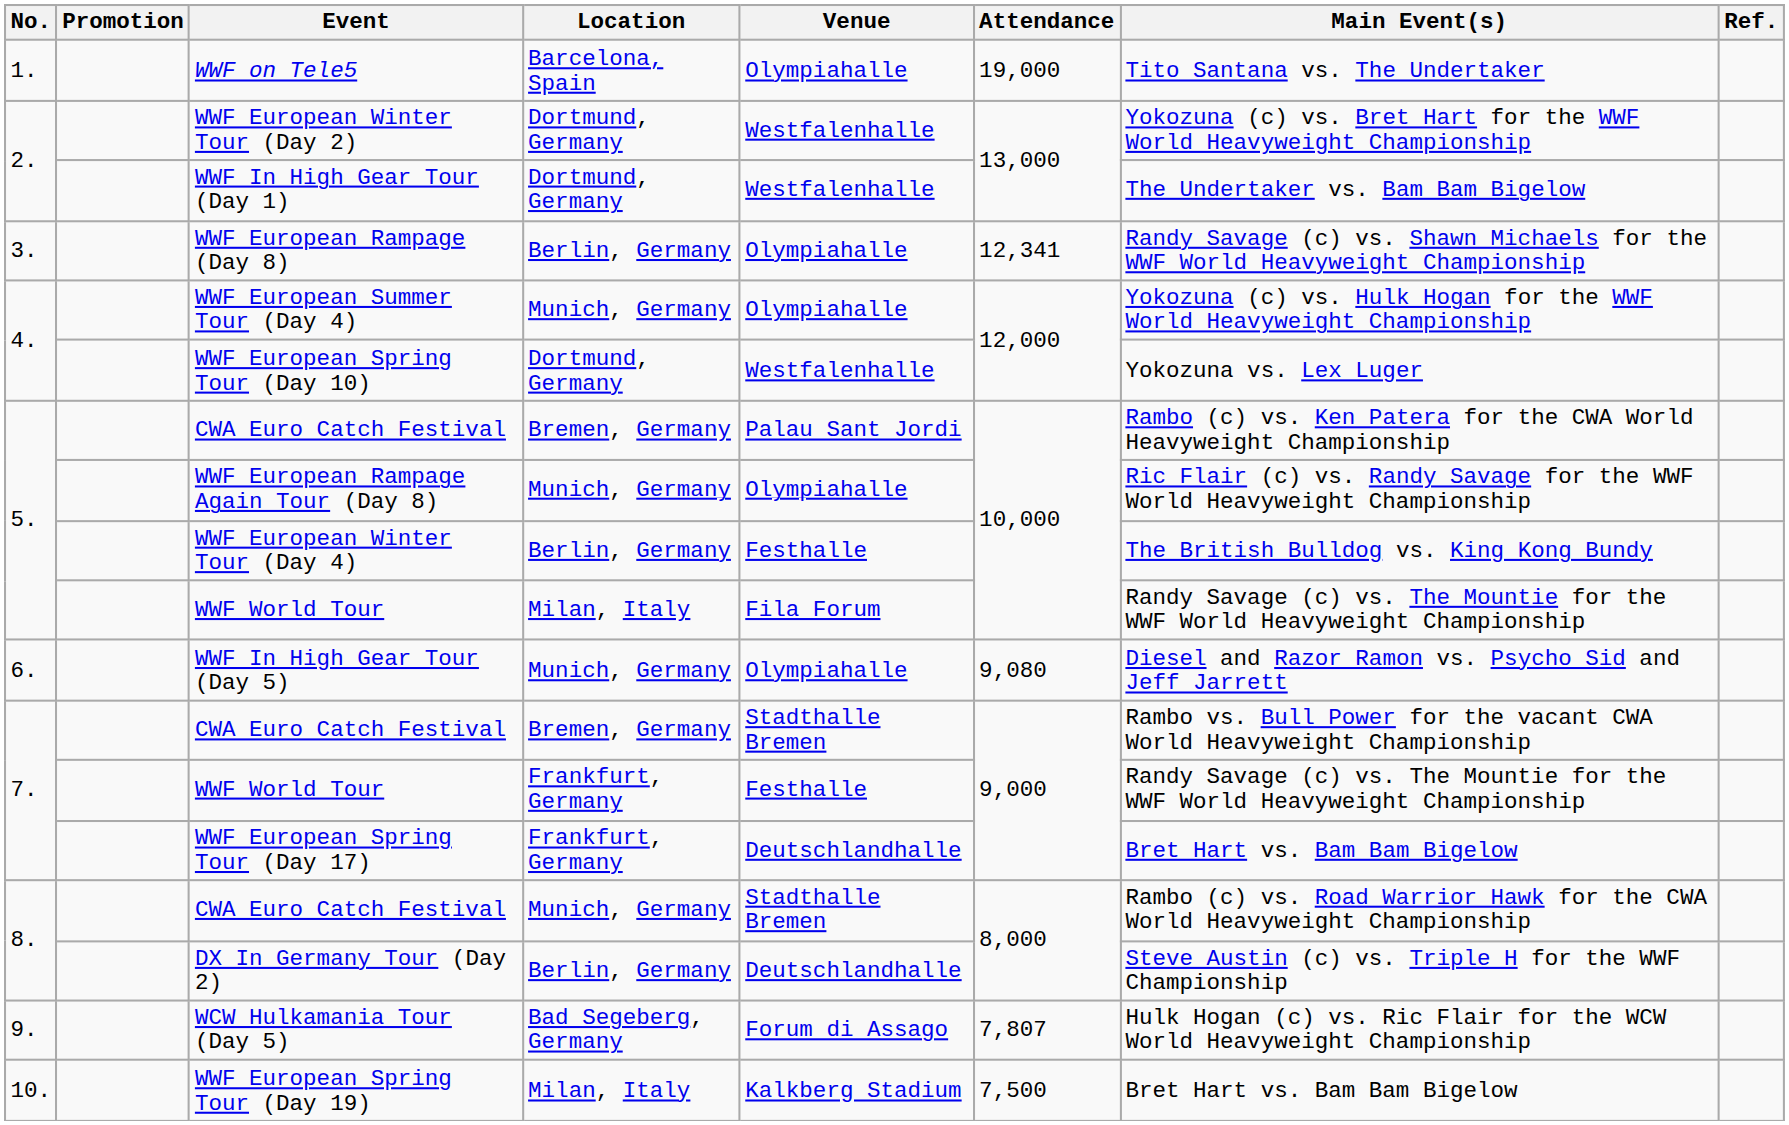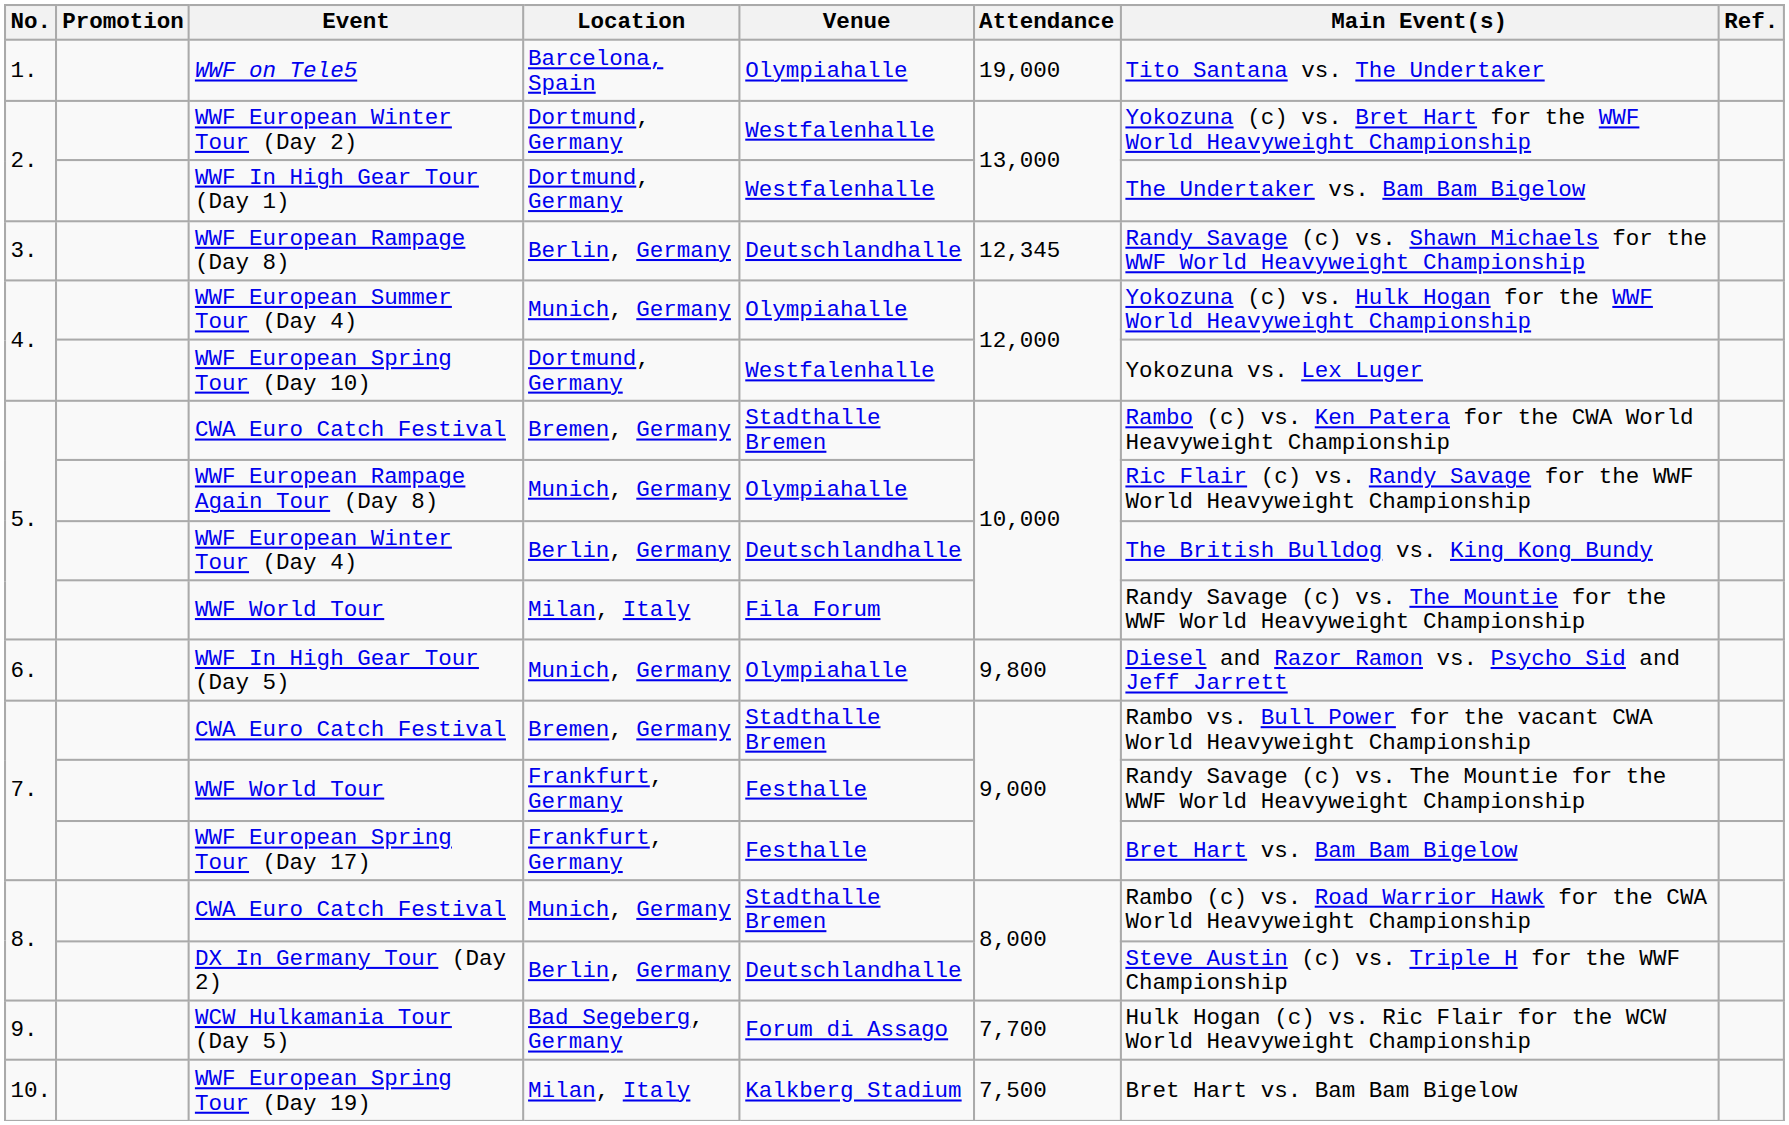WWF European Rampage (Day 8) | Venue: Olympiahalle -> Deutschlandhalle
WWF European Rampage (Day 8) | Attendance: 12,341 -> 12,345
5. / CWA Euro Catch Festival | Venue: Palau Sant Jordi -> Stadthalle Bremen
WWF European Winter Tour (Day 4) | Venue: Festhalle -> Deutschlandhalle
WWF In High Gear Tour (Day 5) | Attendance: 9,080 -> 9,800
WWF European Spring Tour (Day 17) | Venue: Deutschlandhalle -> Festhalle
WCW Hulkamania Tour (Day 5) | Attendance: 7,807 -> 7,700
